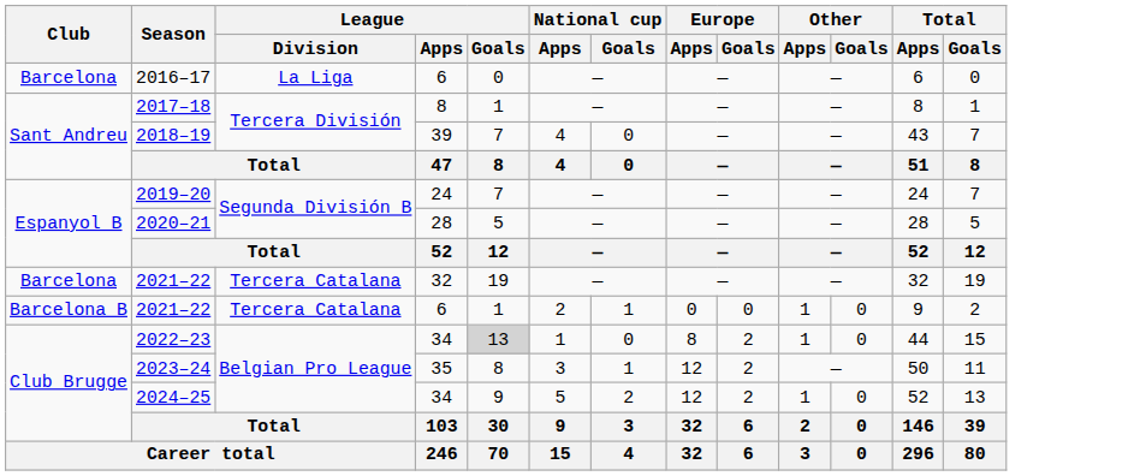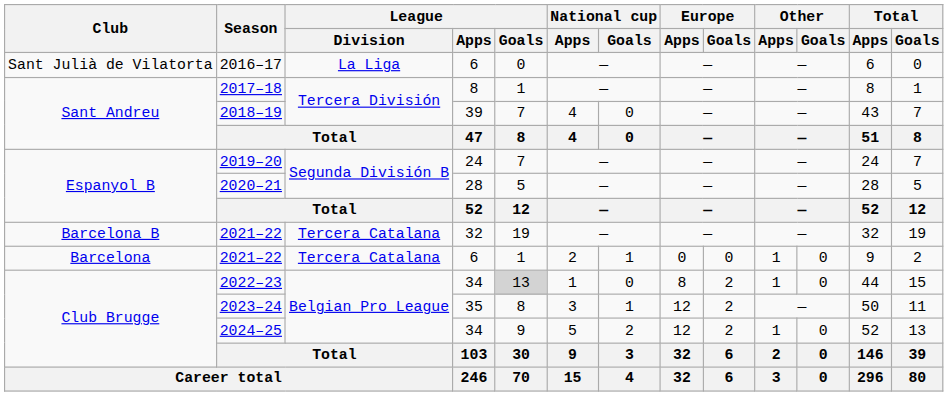2016–17 | Club: Barcelona -> Sant Julià de Vilatorta
2021–22 / 32 | Club: Barcelona -> Barcelona B
2021–22 / 6 | Club: Barcelona B -> Barcelona
